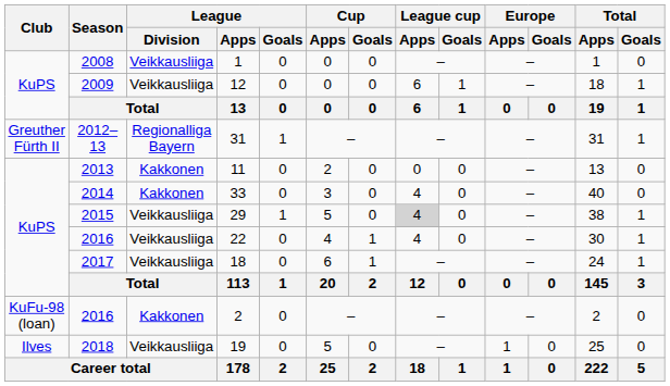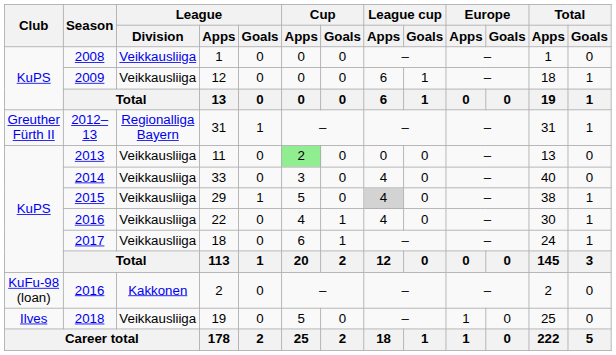11 | League / Division: Kakkonen -> Veikkausliiga
11 | Cup / Apps: no background -> lightgreen background
33 | League / Division: Kakkonen -> Veikkausliiga
